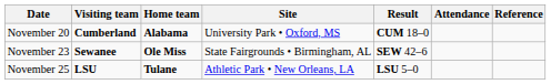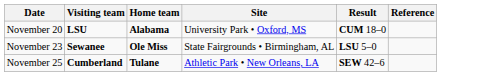- column: Attendance
November 20 | Visiting team: Cumberland -> LSU
November 23 | Result: SEW 42–6 -> LSU 5–0
November 25 | Visiting team: LSU -> Cumberland
November 25 | Result: LSU 5–0 -> SEW 42–6
